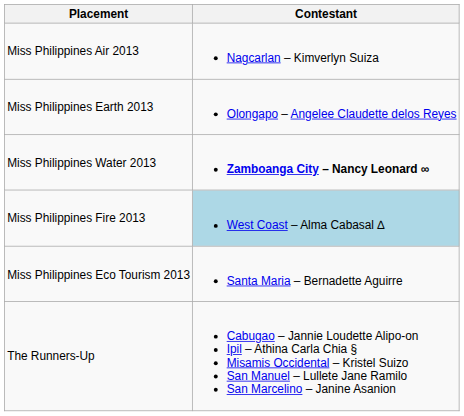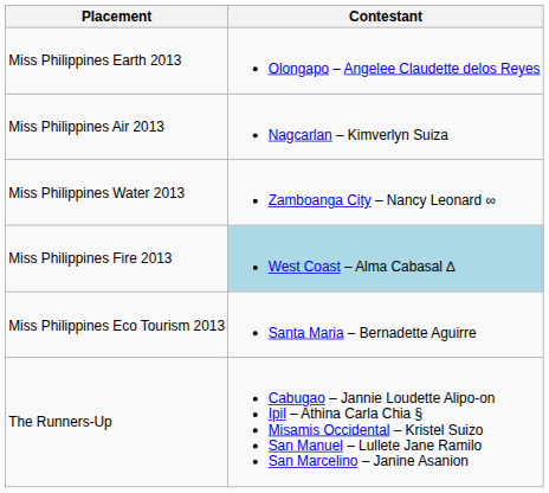rows swapped: Miss Philippines Earth 2013 <-> Miss Philippines Air 2013
Miss Philippines Water 2013 | Contestant: bold -> normal
